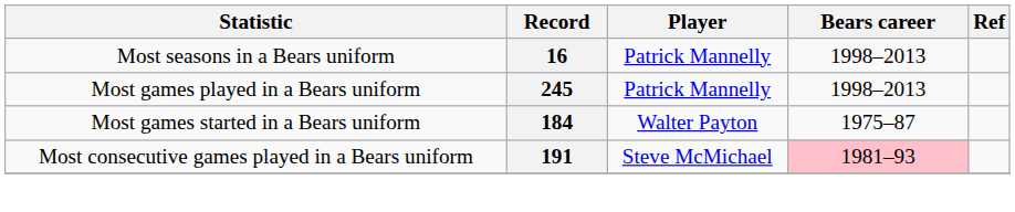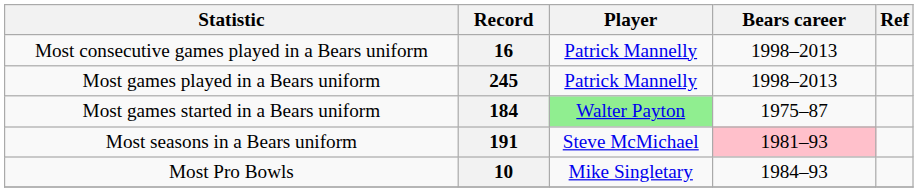16 | Statistic: Most seasons in a Bears uniform -> Most consecutive games played in a Bears uniform
184 | Player: no background -> lightgreen background
191 | Statistic: Most consecutive games played in a Bears uniform -> Most seasons in a Bears uniform
+ row: Most Pro Bowls | 10 | Mike Singletary | 1984–93
